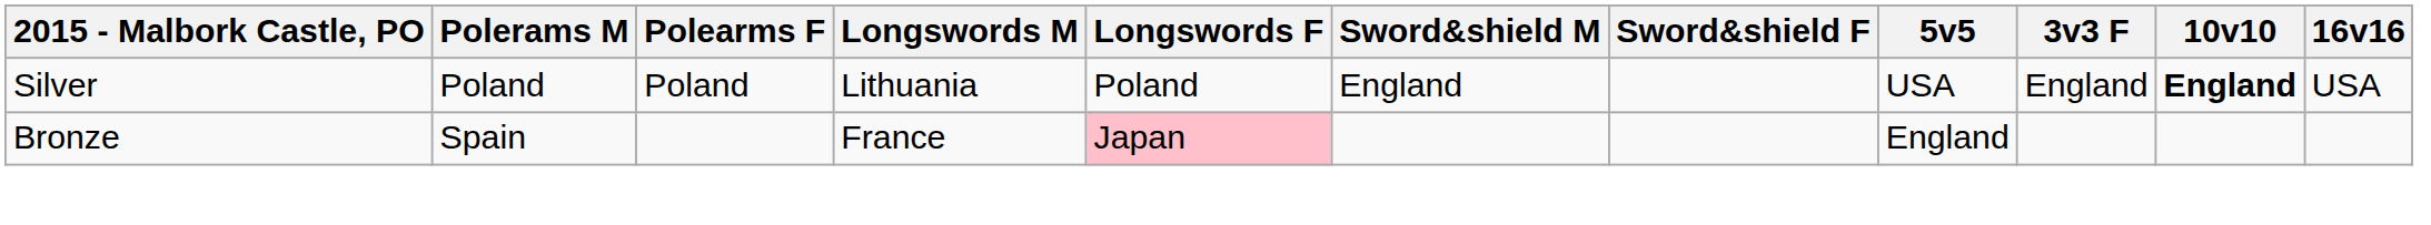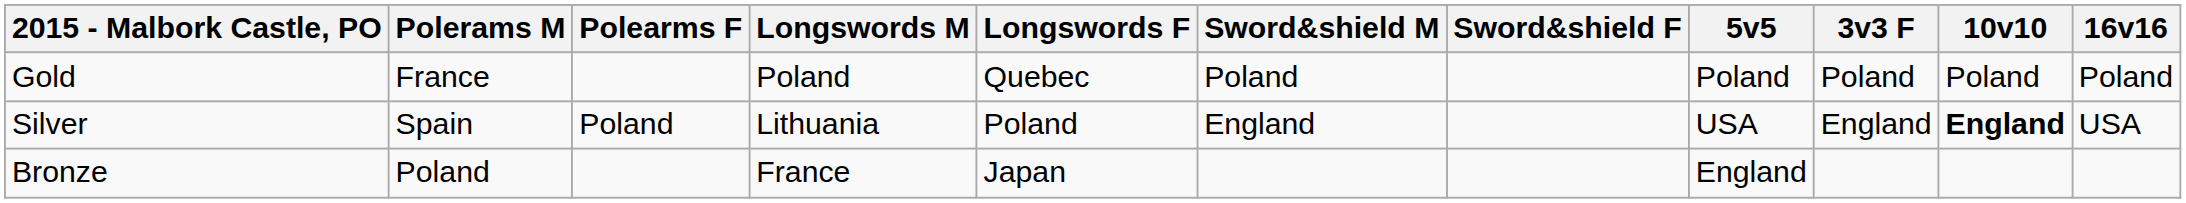+ row: Gold | France | Poland | Quebec | Poland | Poland | Poland | Poland | Poland
Silver | Polerams M: Poland -> Spain
Bronze | Polerams M: Spain -> Poland
Bronze | Longswords F: pink background -> no background
